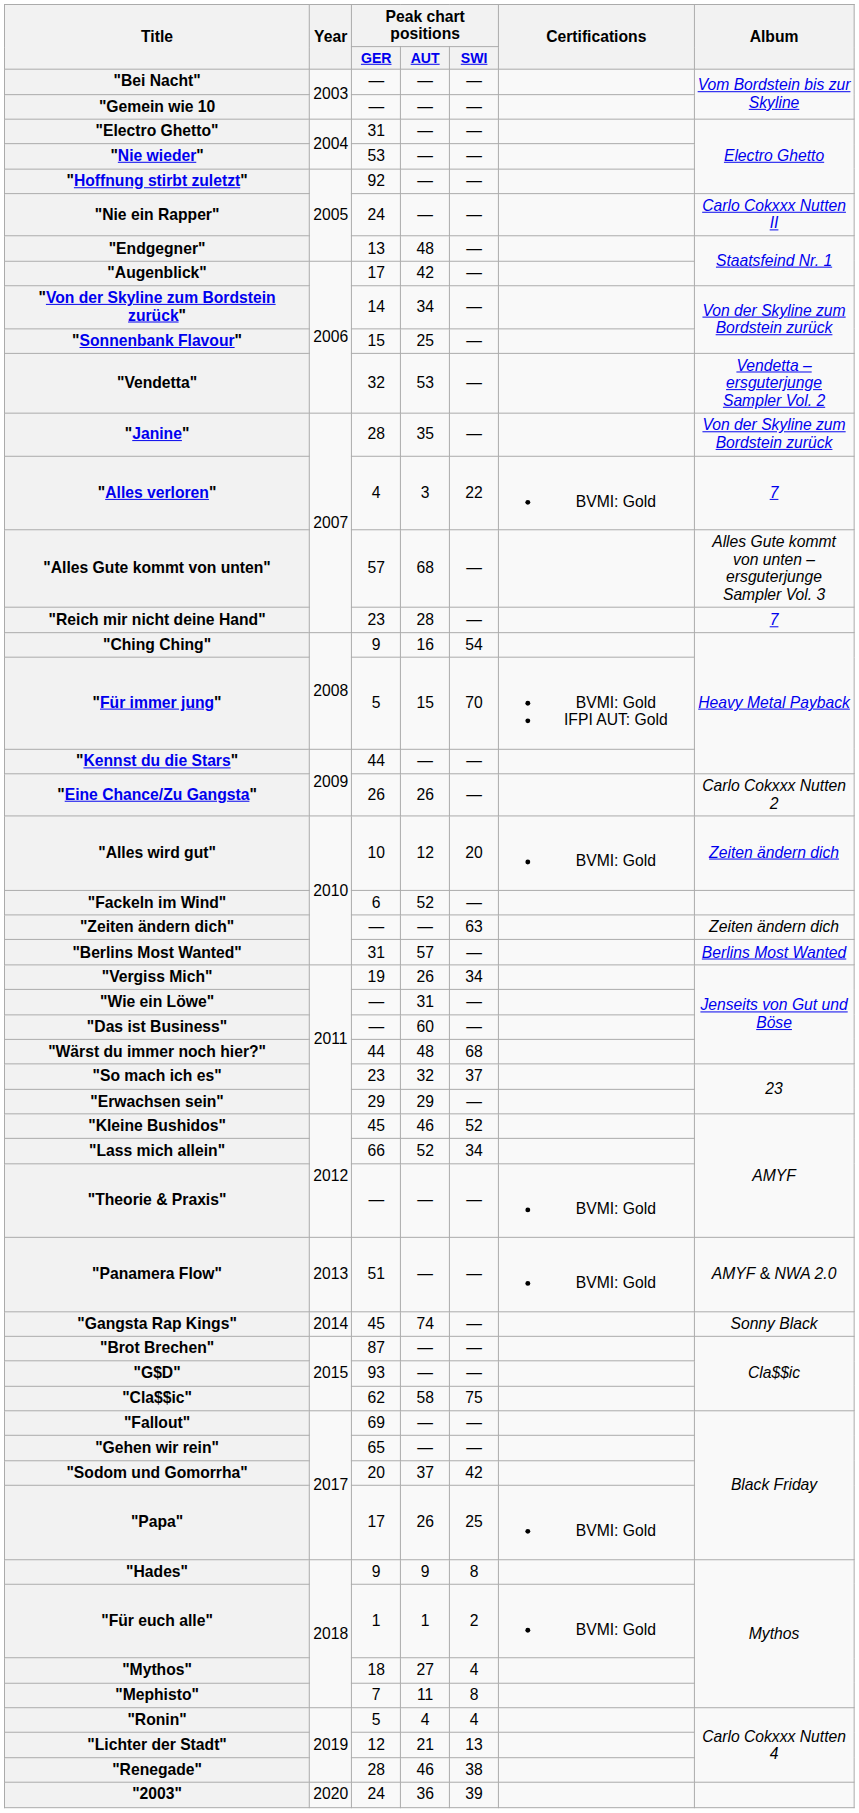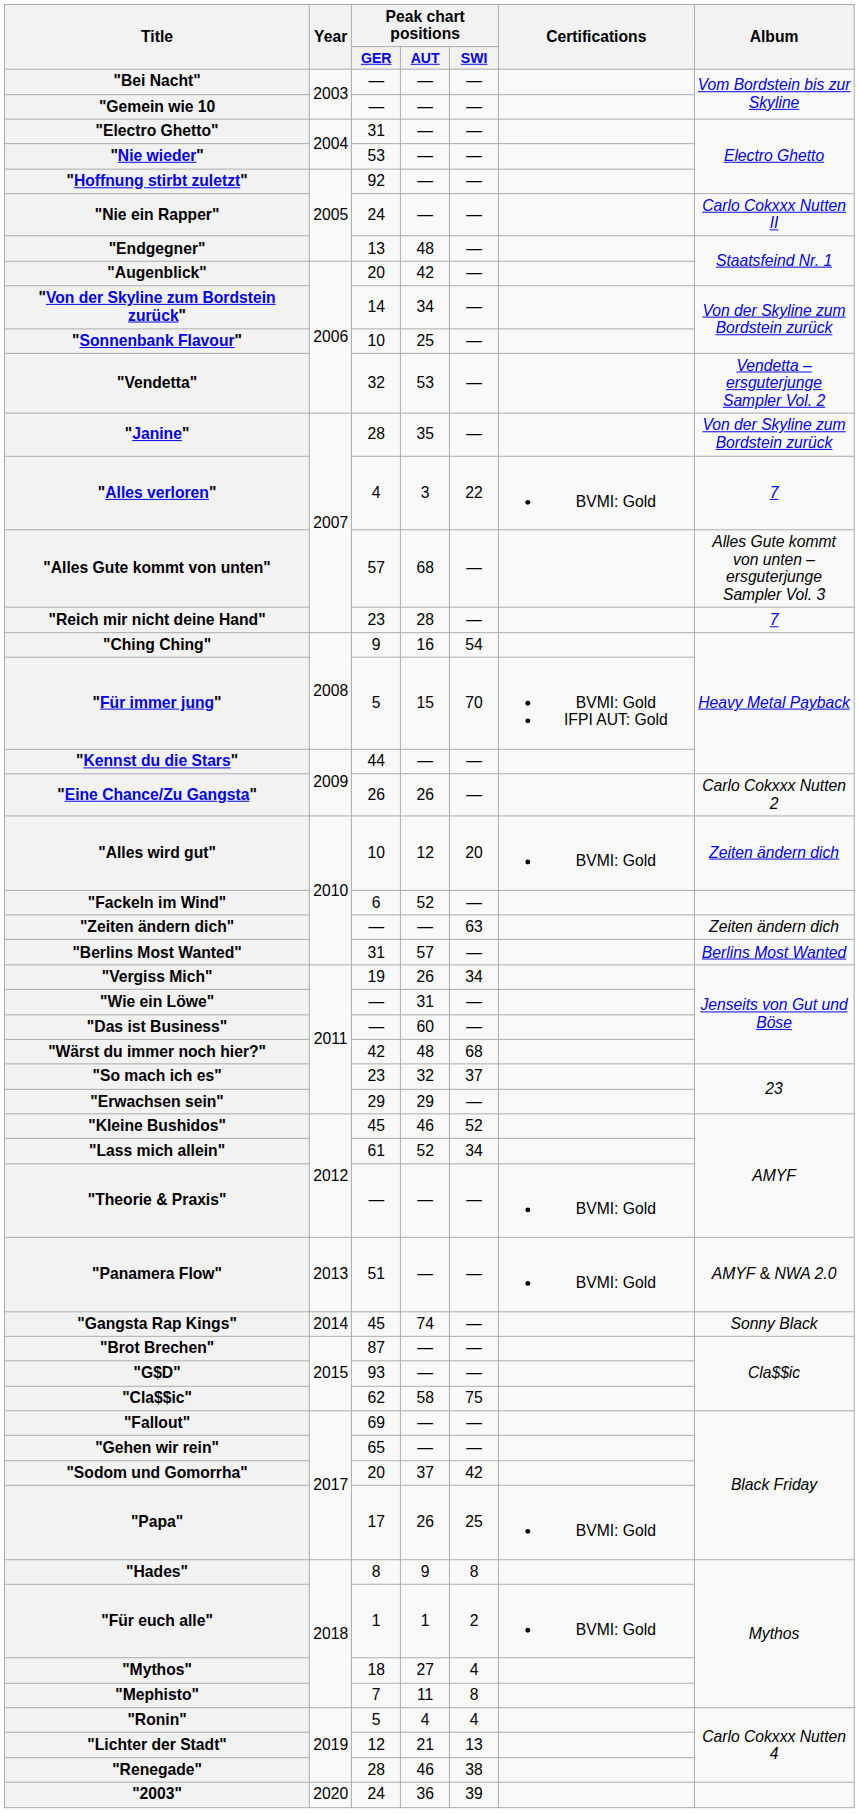"Augenblick" | Peak chart positions / GER: 17 -> 20
"Sonnenbank Flavour" | Peak chart positions / GER: 15 -> 10
"Wärst du immer noch hier?" | Peak chart positions / GER: 44 -> 42
"Lass mich allein" | Peak chart positions / GER: 66 -> 61
"Hades" | Peak chart positions / GER: 9 -> 8
